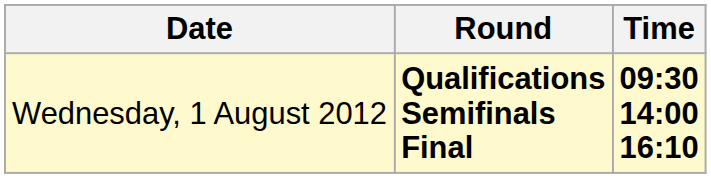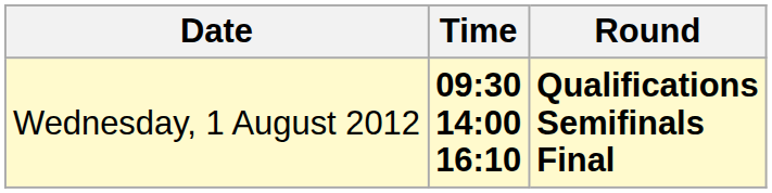columns swapped: Time <-> Round
